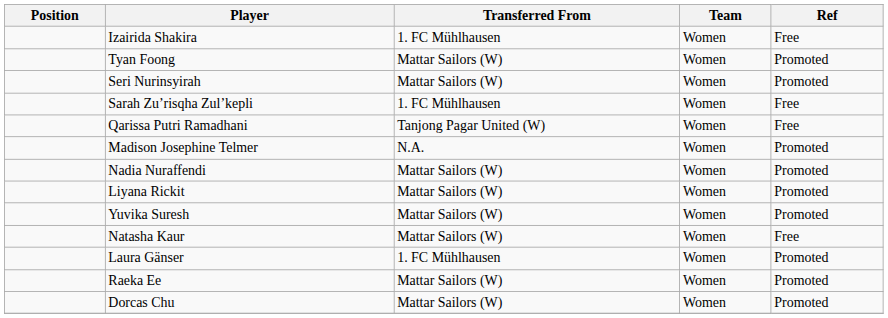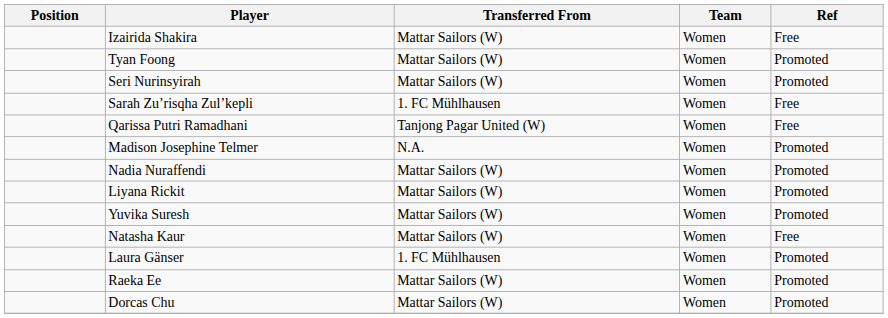Izairida Shakira | Transferred From: 1. FC Mühlhausen -> Mattar Sailors (W)
